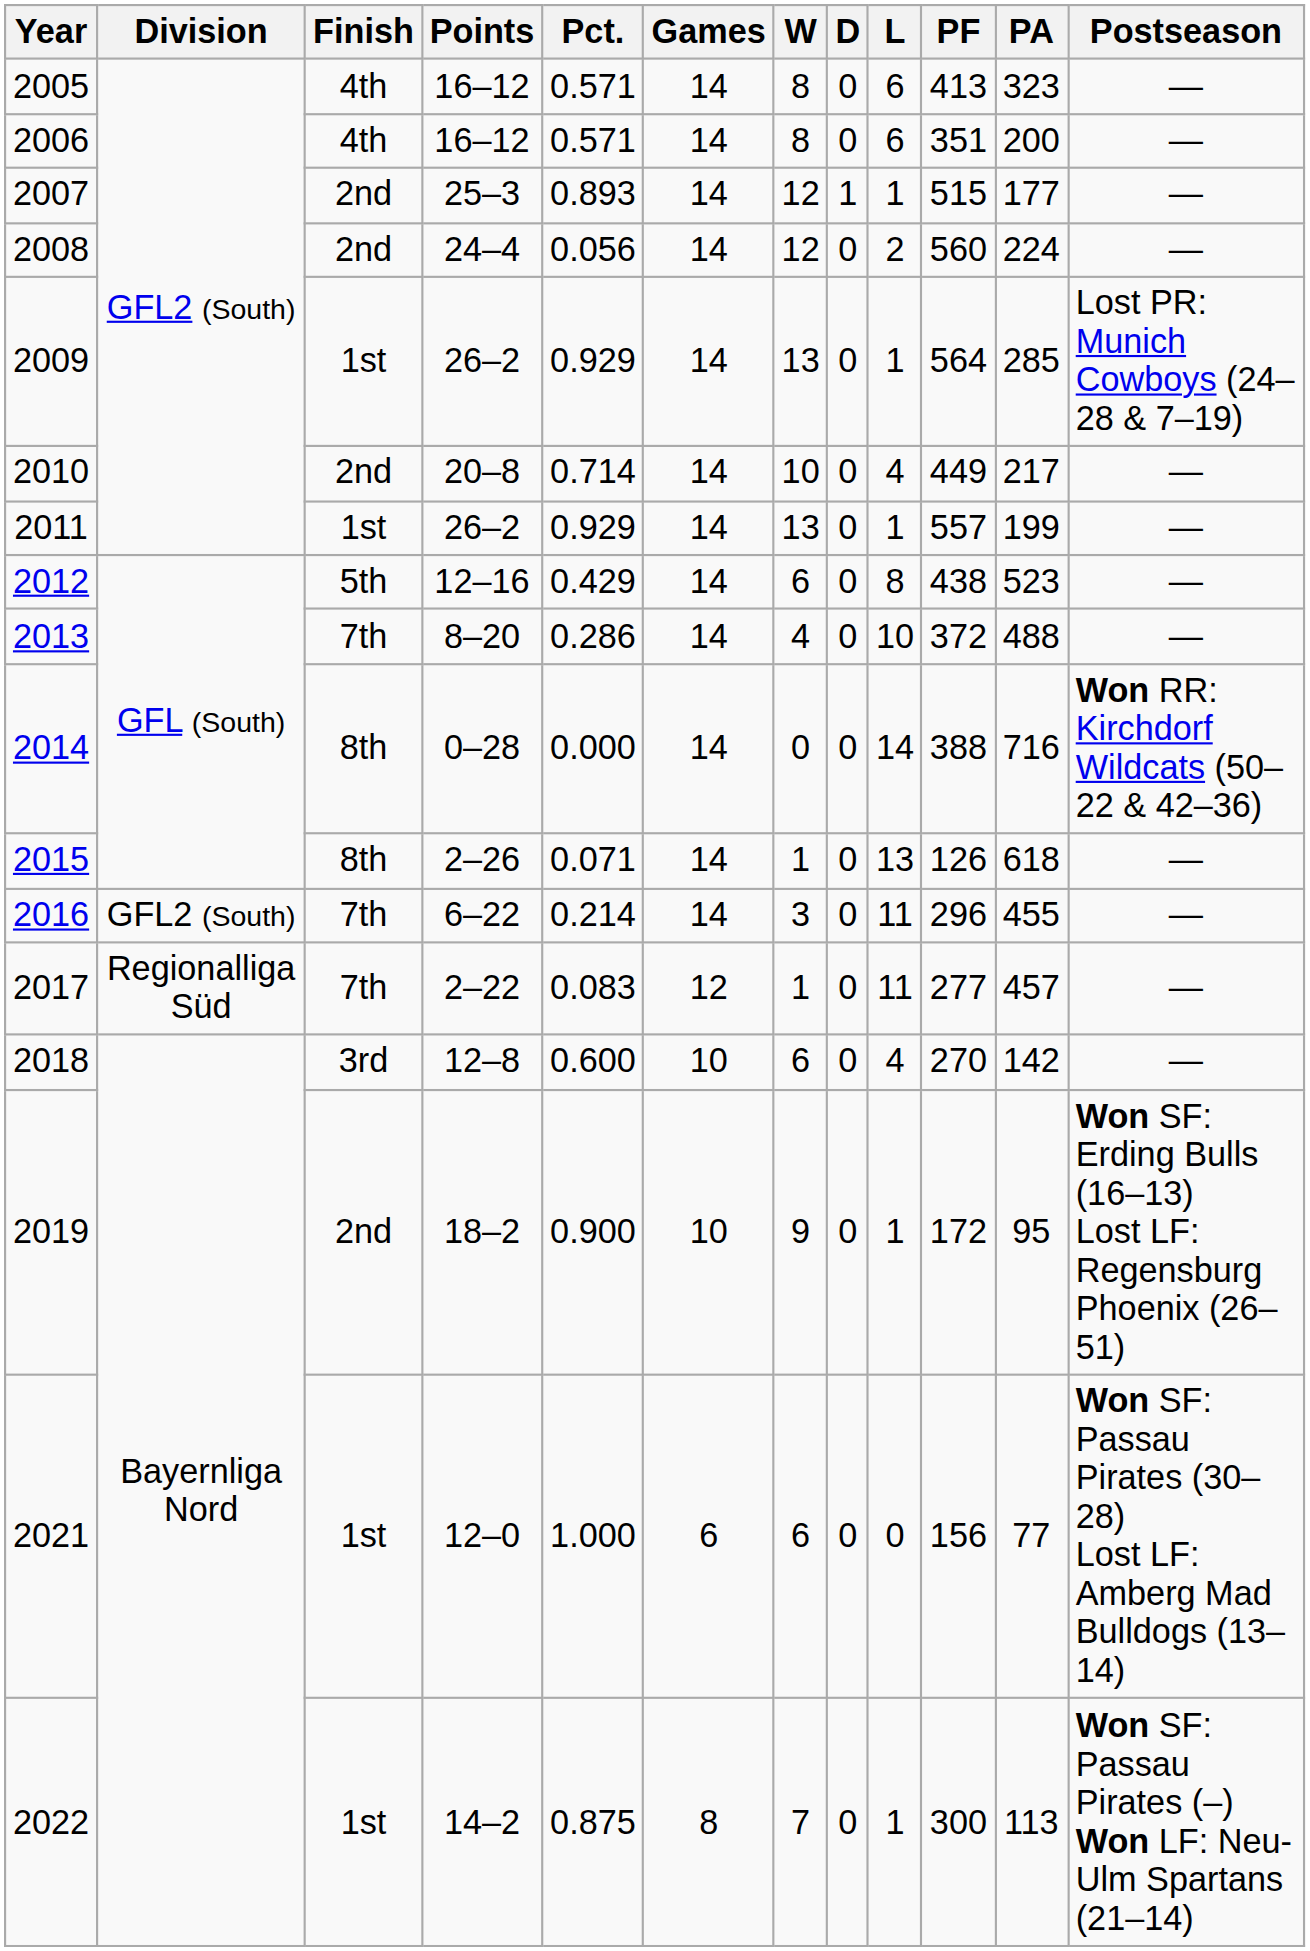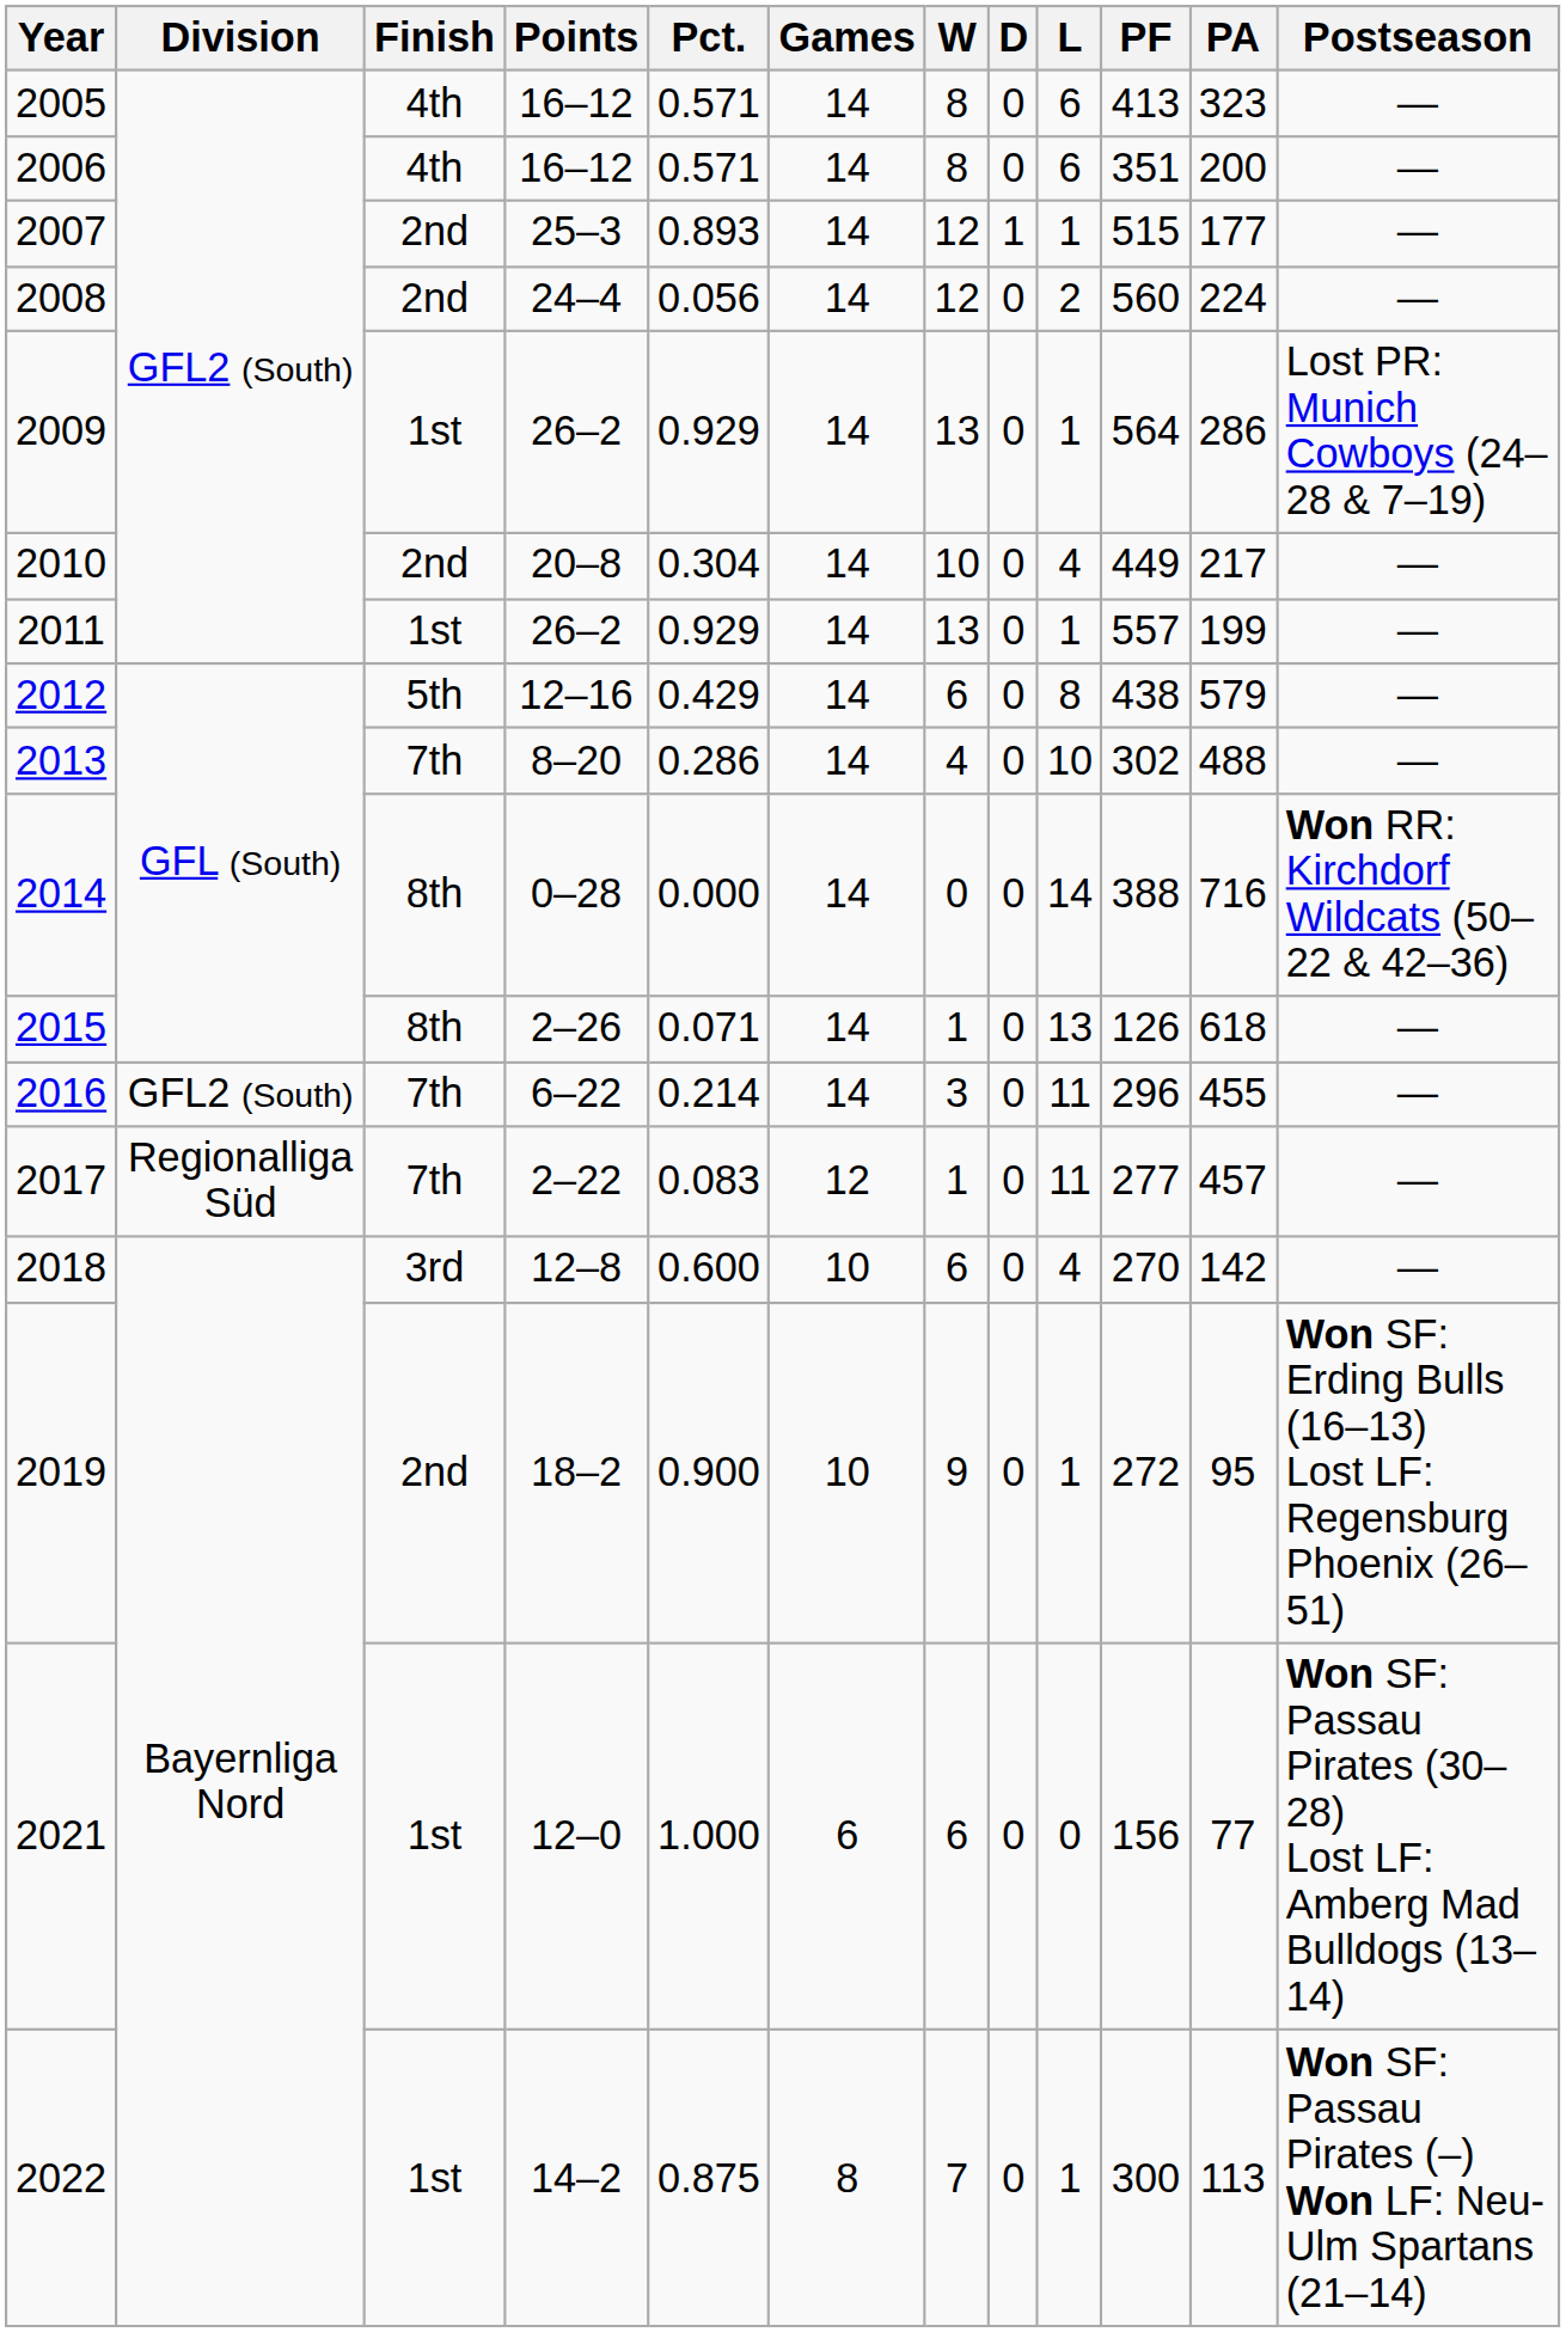2009 | PA: 285 -> 286
2010 | Pct.: 0.714 -> 0.304
2012 | PA: 523 -> 579
2013 | PF: 372 -> 302
2019 | PF: 172 -> 272
